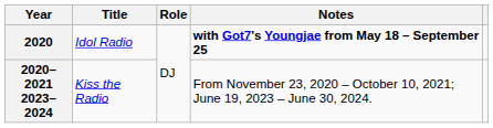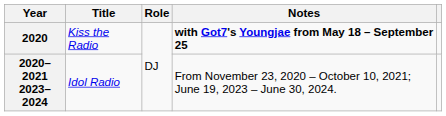2020 | Title: Idol Radio -> Kiss the Radio
2020–2021 2023–2024 | Title: Kiss the Radio -> Idol Radio
